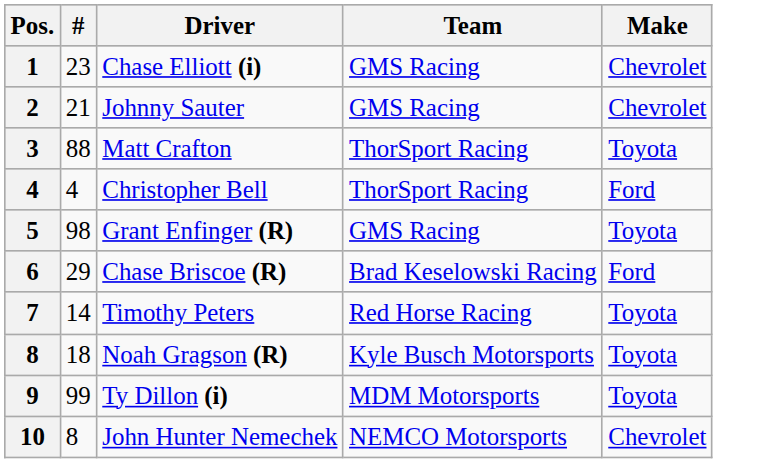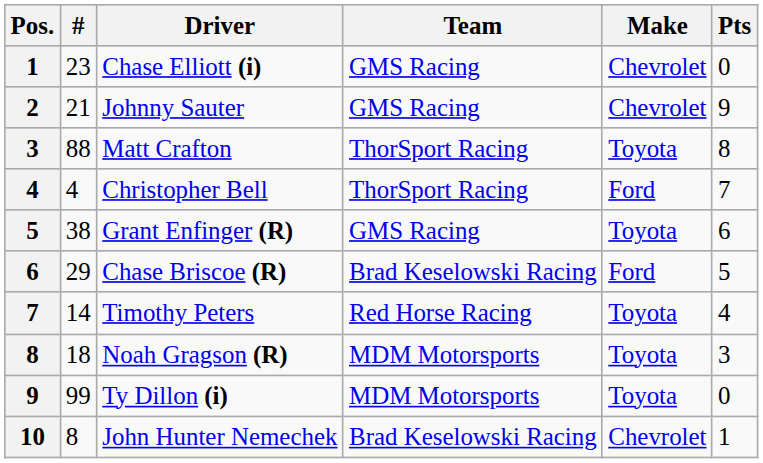+ column: Pts | 0 | 9 | 8 | 7 | 6 | 5 | 4 | 3 | 0 | 1
Grant Enfinger (R) | #: 98 -> 38
Noah Gragson (R) | Team: Kyle Busch Motorsports -> MDM Motorsports
John Hunter Nemechek | Team: NEMCO Motorsports -> Brad Keselowski Racing
